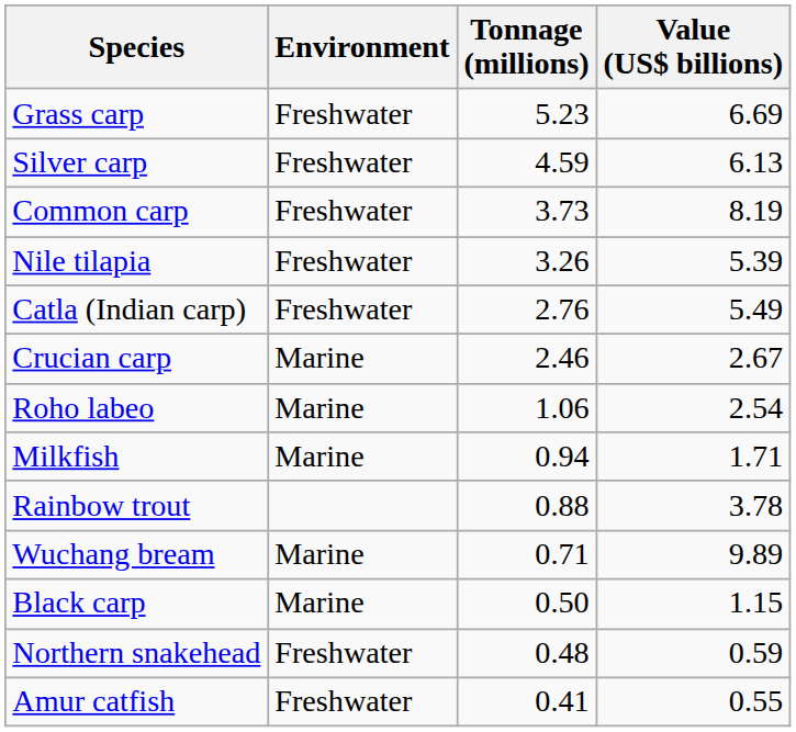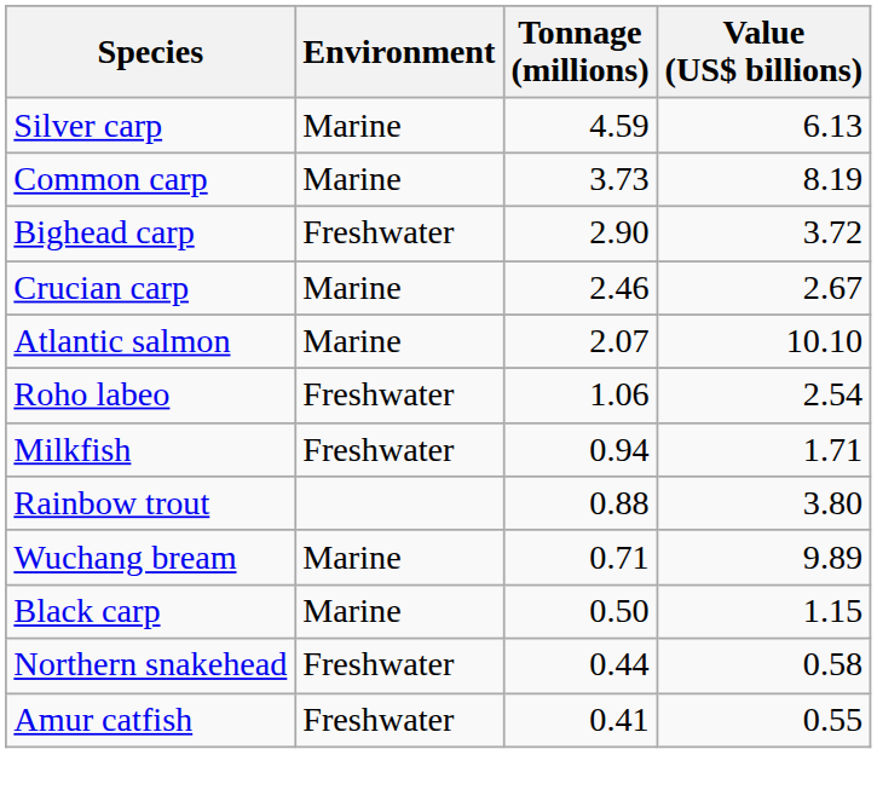- row: Grass carp | Freshwater | 5.23 | 6.69
Silver carp | Environment: Freshwater -> Marine
Common carp | Environment: Freshwater -> Marine
- row: Nile tilapia | Freshwater | 3.26 | 5.39
+ row: Bighead carp | Freshwater | 2.90 | 3.72
- row: Catla (Indian carp) | Freshwater | 2.76 | 5.49
+ row: Atlantic salmon | Marine | 2.07 | 10.10
Roho labeo | Environment: Marine -> Freshwater
Milkfish | Environment: Marine -> Freshwater
Rainbow trout | Value (US$ billions): 3.78 -> 3.80
Northern snakehead | Tonnage (millions): 0.48 -> 0.44
Northern snakehead | Value (US$ billions): 0.59 -> 0.58
